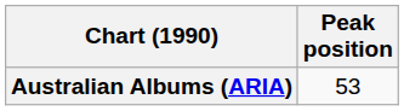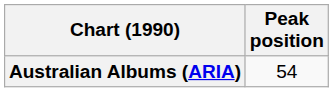Australian Albums (ARIA) | Peak position: 53 -> 54
